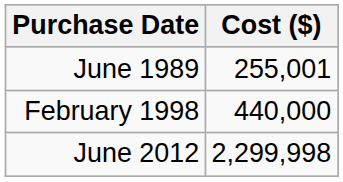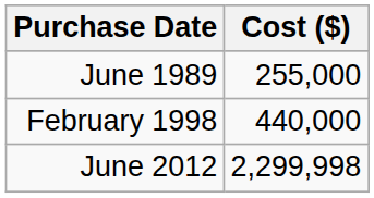June 1989 | Cost ($): 255,001 -> 255,000
